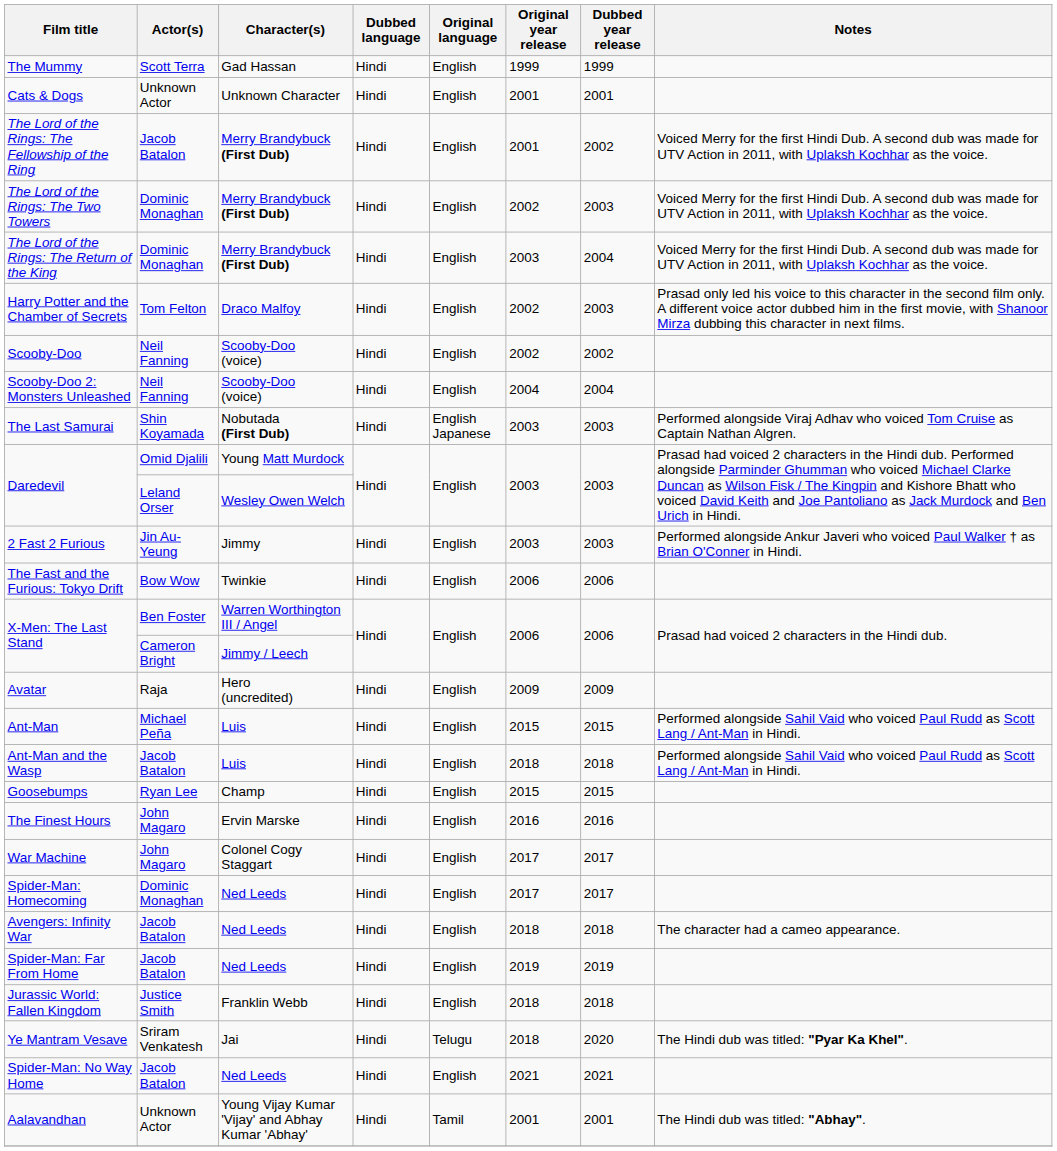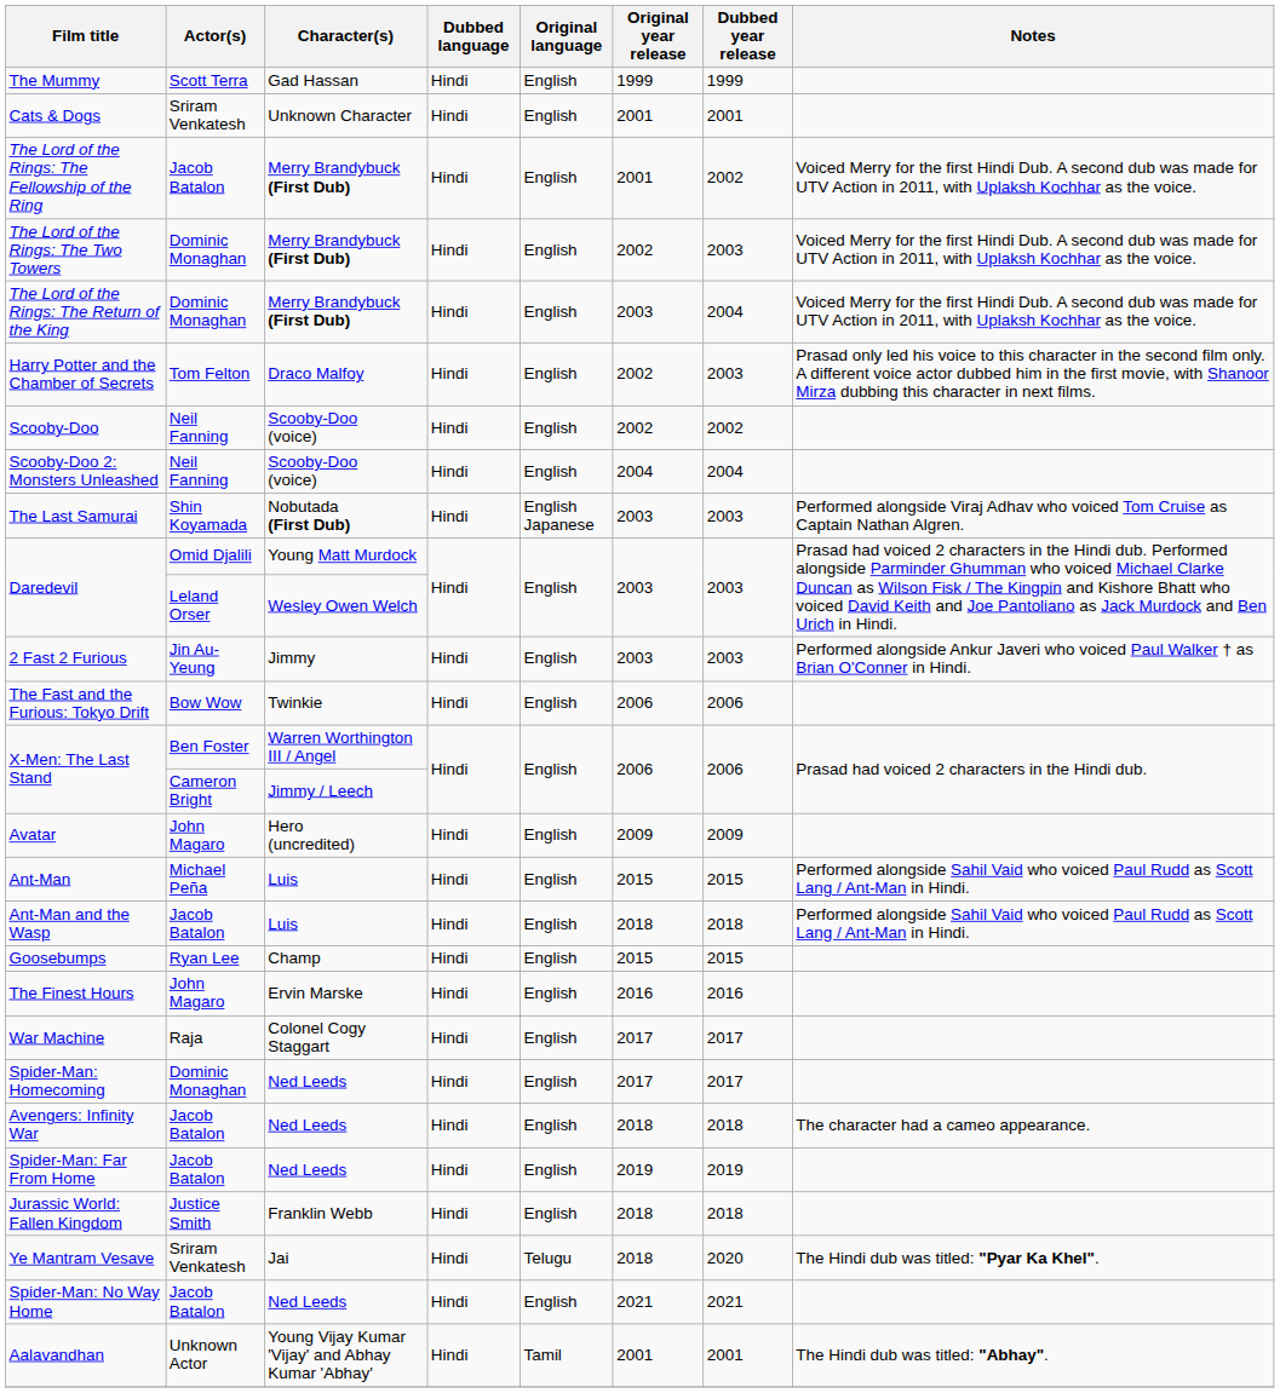Cats & Dogs | Actor(s): Unknown Actor -> Sriram Venkatesh
Avatar | Actor(s): Raja -> John Magaro
War Machine | Actor(s): John Magaro -> Raja
